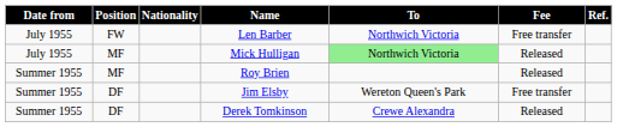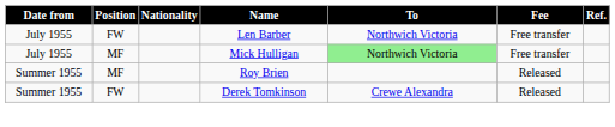Mick Hulligan | Fee: Released -> Free transfer
- row: Summer 1955 | DF | Jim Elsby | Wereton Queen's Park | Free transfer
Derek Tomkinson | Position: DF -> FW
